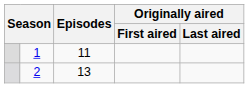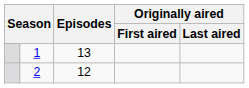1 | Episodes: 11 -> 13
2 | Episodes: 13 -> 12
